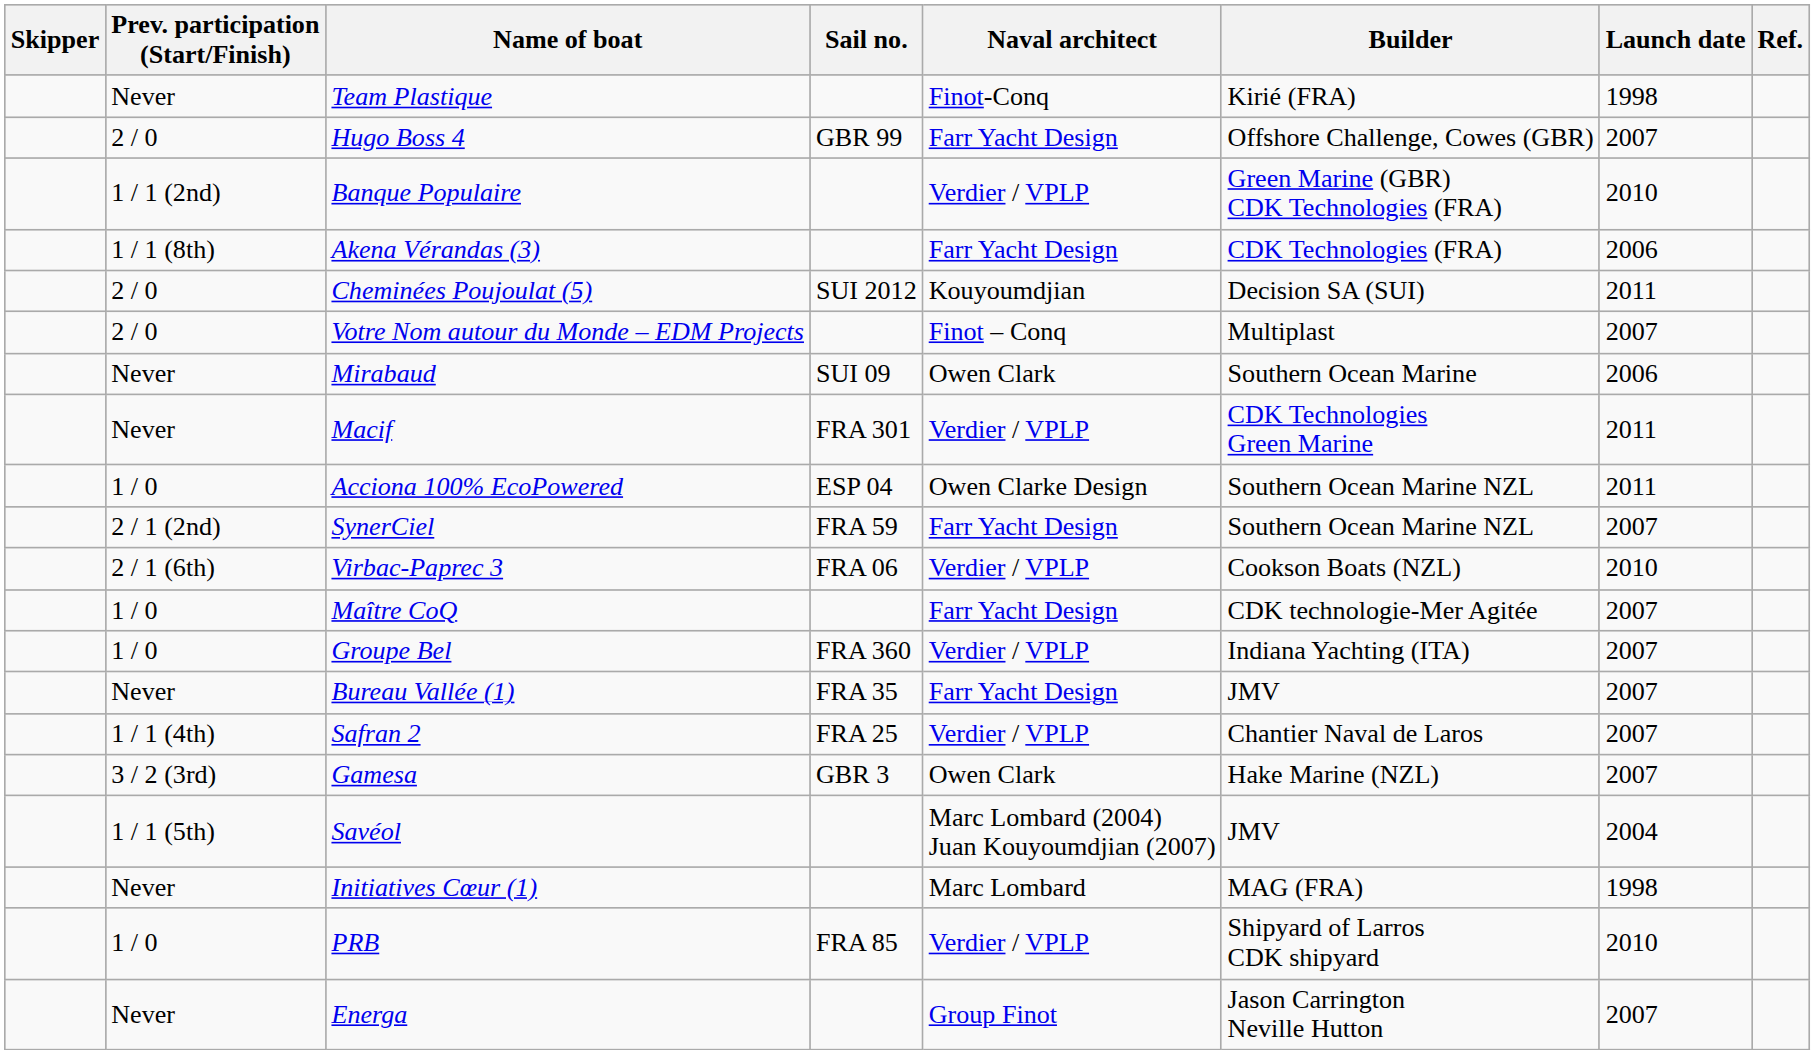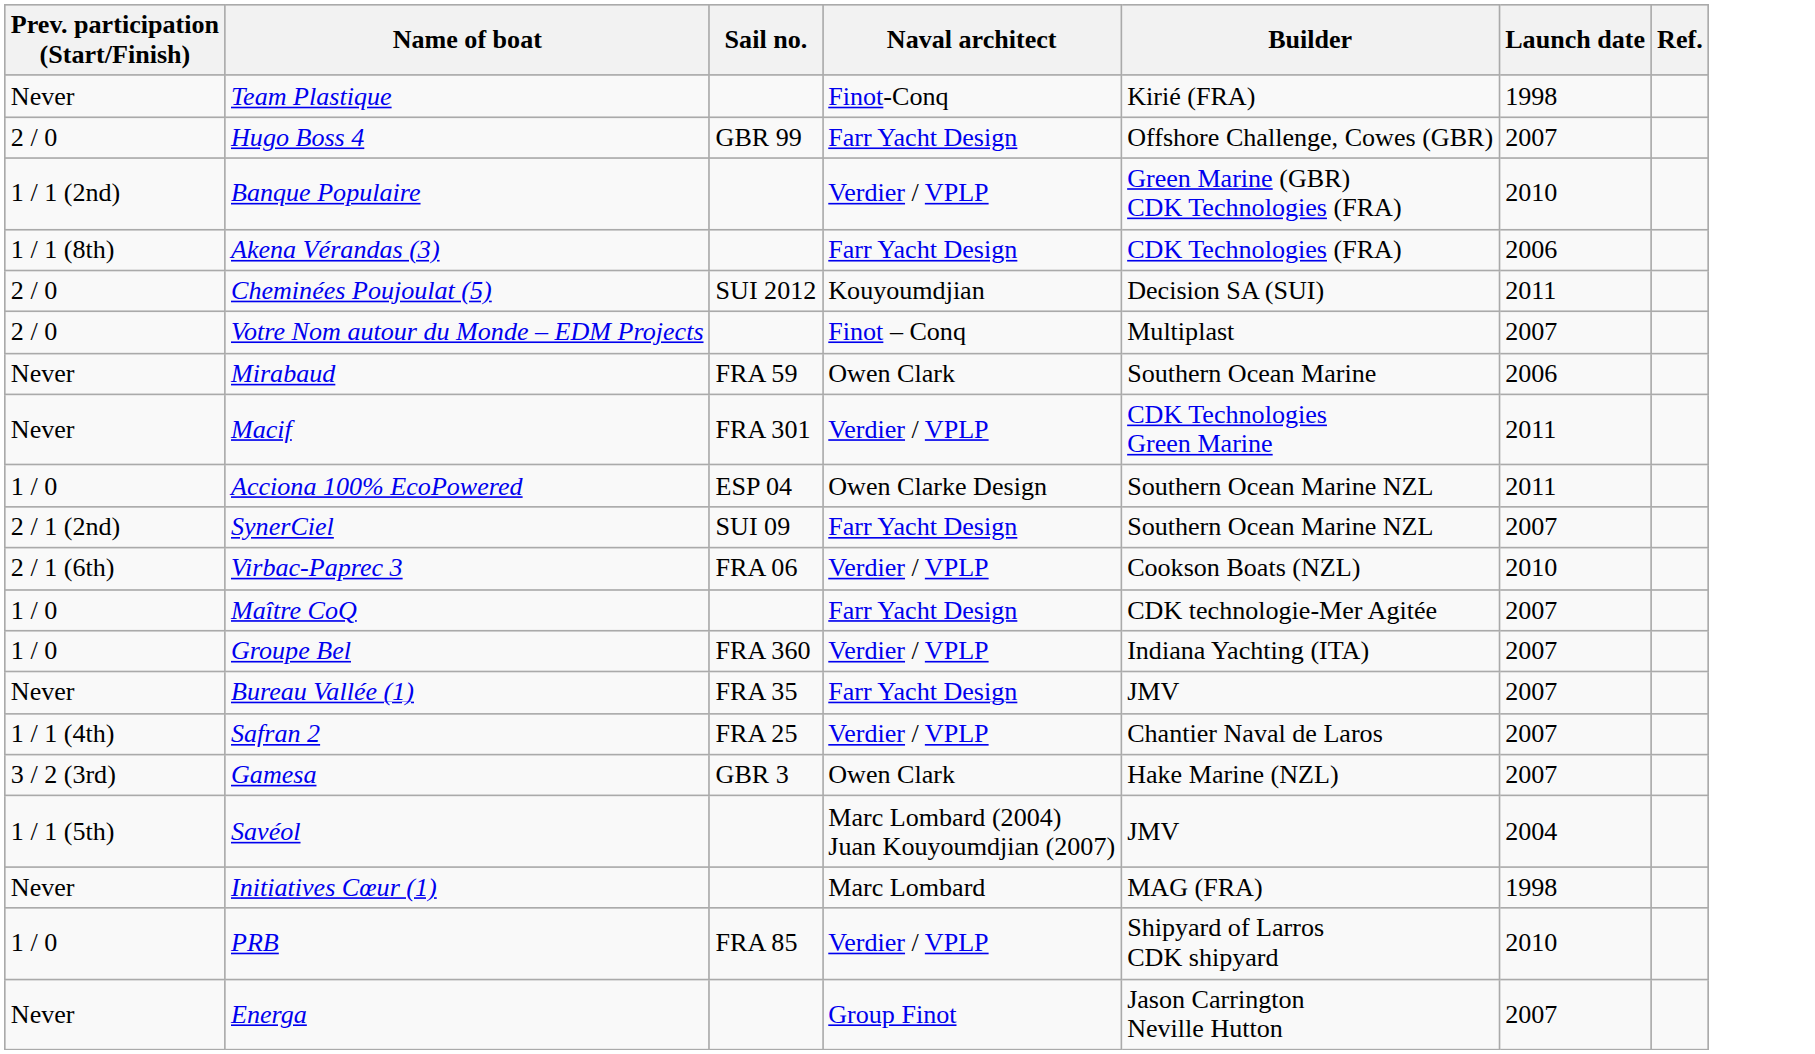- column: Skipper
Mirabaud | Sail no.: SUI 09 -> FRA 59
SynerCiel | Sail no.: FRA 59 -> SUI 09
